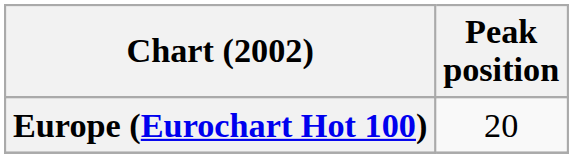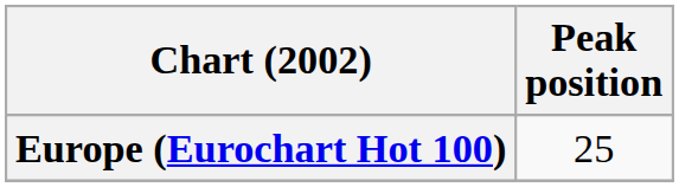Europe (Eurochart Hot 100) | Peak position: 20 -> 25
